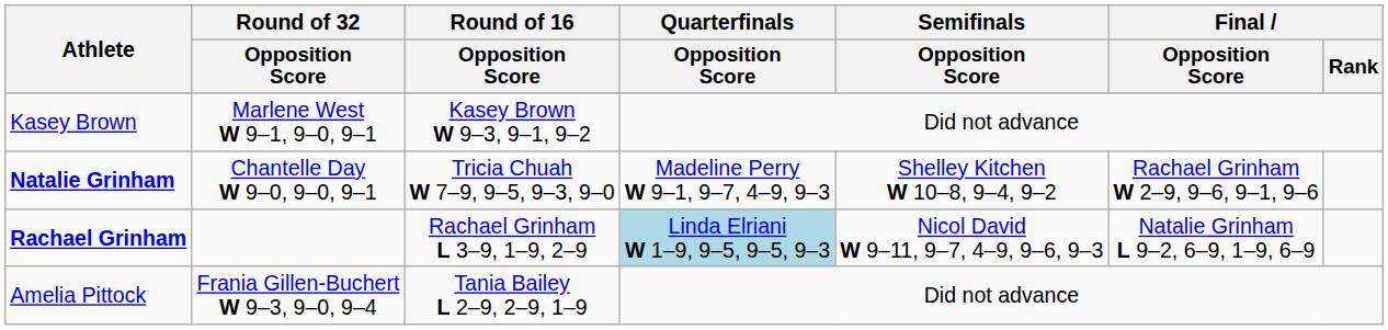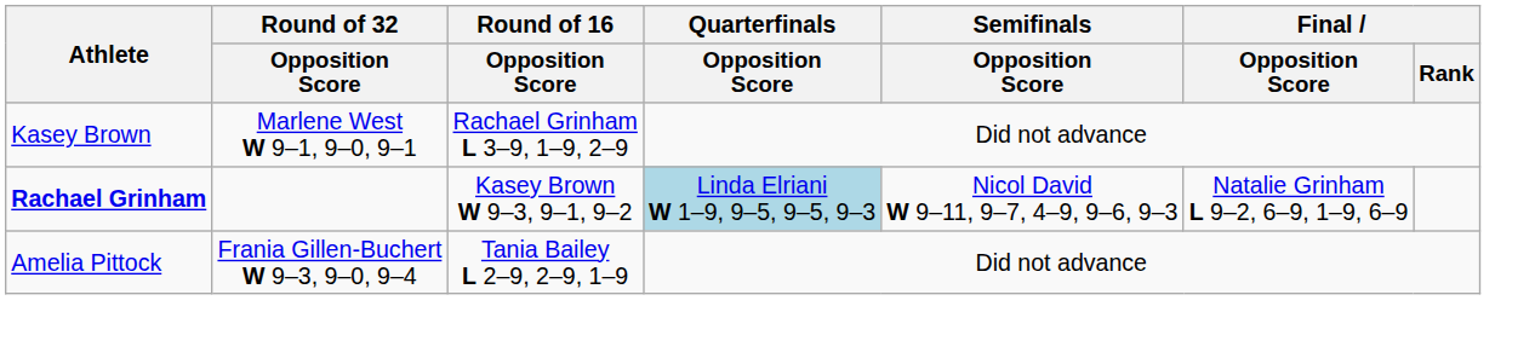Kasey Brown | Round of 16 / Opposition Score: Kasey Brown W 9–3, 9–1, 9–2 -> Rachael Grinham L 3–9, 1–9, 2–9
- row: Natalie Grinham | Chantelle Day W 9–0, 9–0, 9–1 | Tricia Chuah W 7–9, 9–5, 9–3, 9–0 | Madeline Perry W 9–1, 9–7, 4–9, 9–3 | Shelley Kitchen W 10–8, 9–4, 9–2 | Rachael Grinham W 2–9, 9–6, 9–1, 9–6
Rachael Grinham | Round of 16 / Opposition Score: Rachael Grinham L 3–9, 1–9, 2–9 -> Kasey Brown W 9–3, 9–1, 9–2
